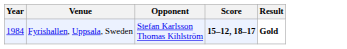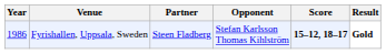+ column: Partner | Steen Fladberg
Fyrishallen, Uppsala, Sweden | Year: 1984 -> 1986
